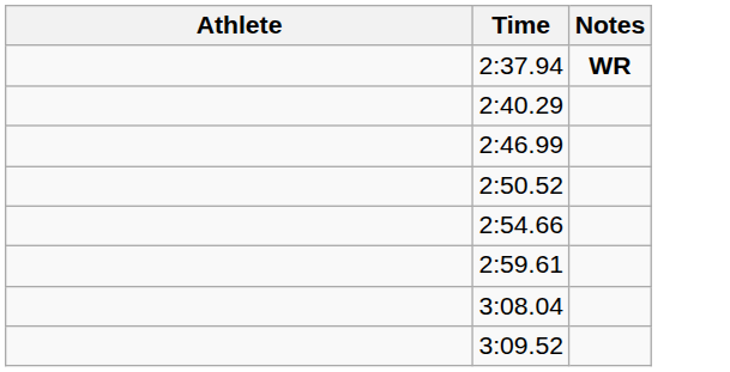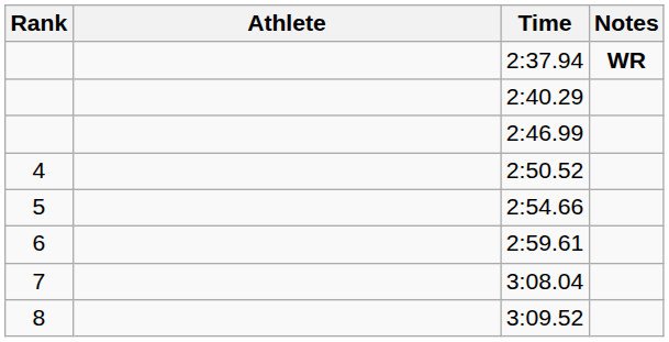+ column: Rank | 4 | 5 | 6 | 7 | 8
